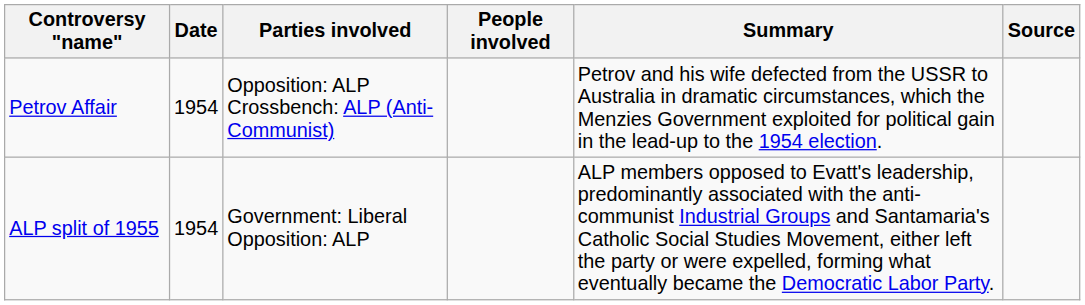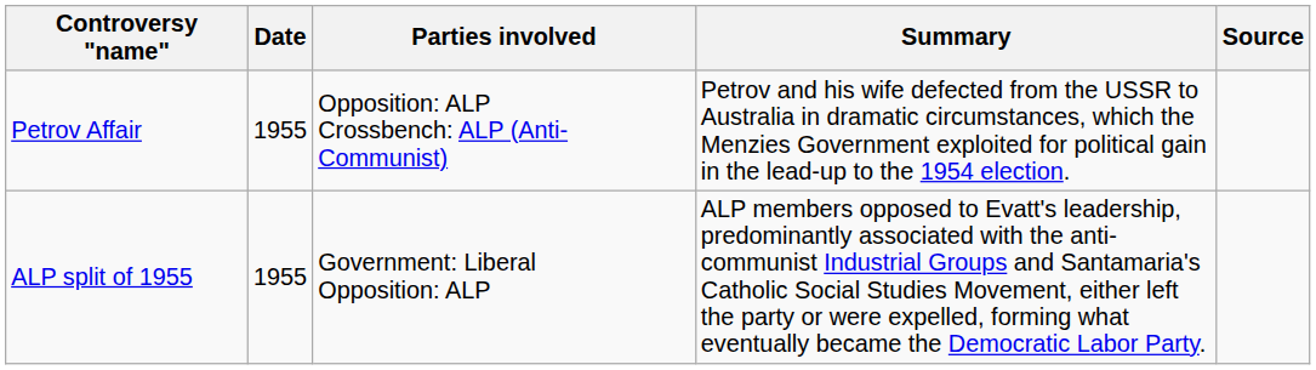- column: People involved
Petrov Affair | Date: 1954 -> 1955
ALP split of 1955 | Date: 1954 -> 1955
